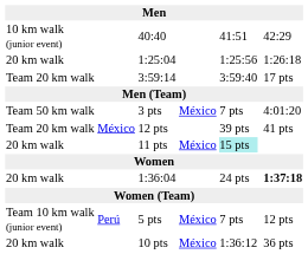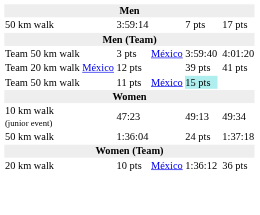- row: 10 km walk (junior event) | 40:40 | 41:51 | 42:29
- row: 20 km walk | 1:25:04 | 1:25:56 | 1:26:18
3:59:14 | column 1: Team 20 km walk -> 50 km walk
3:59:14 | column 5: 3:59:40 -> 7 pts
3 pts | column 5: 7 pts -> 3:59:40
11 pts | column 1: 20 km walk -> Team 50 km walk
+ row: 10 km walk (junior event) | 47:23 | 49:13 | 49:34
1:36:04 | column 1: 20 km walk -> 50 km walk
1:36:04 | column 7: bold -> normal
- row: Team 10 km walk (junior event) | Perú | 5 pts | México | 7 pts | 12 pts
